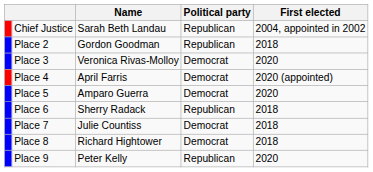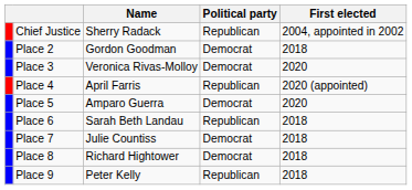Chief Justice | Name: Sarah Beth Landau -> Sherry Radack
Place 2 | Political party: Republican -> Democrat
Place 4 | Political party: Democrat -> Republican
Place 6 | Name: Sherry Radack -> Sarah Beth Landau
Place 9 | First elected: 2020 -> 2018
